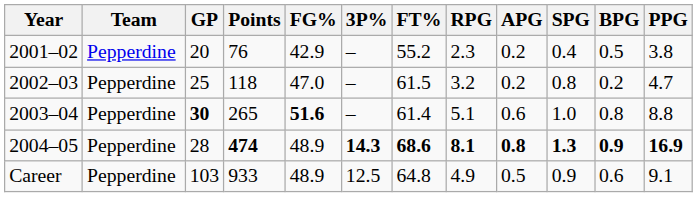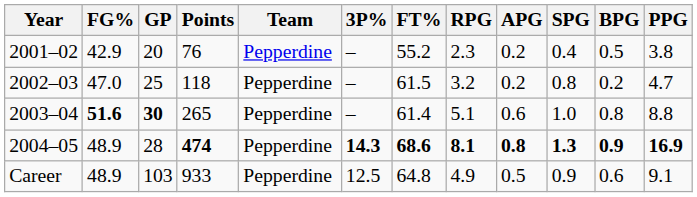columns swapped: Team <-> FG%
